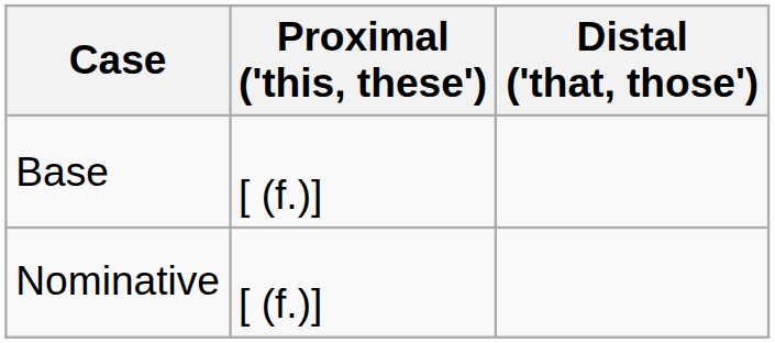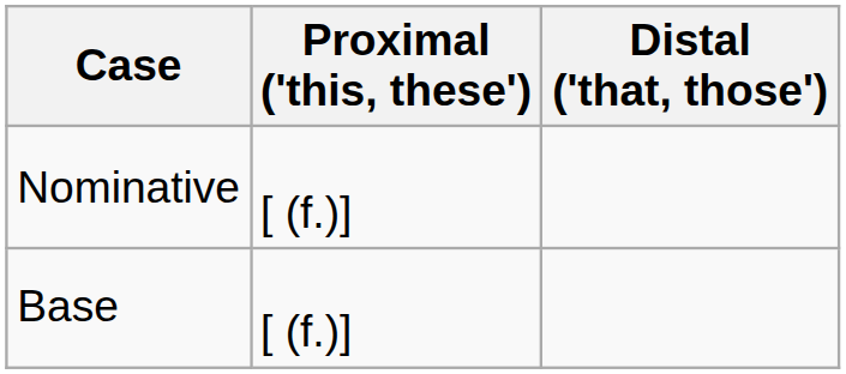rows swapped: Base <-> Nominative
